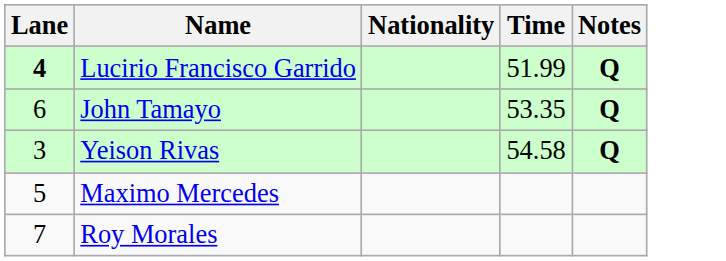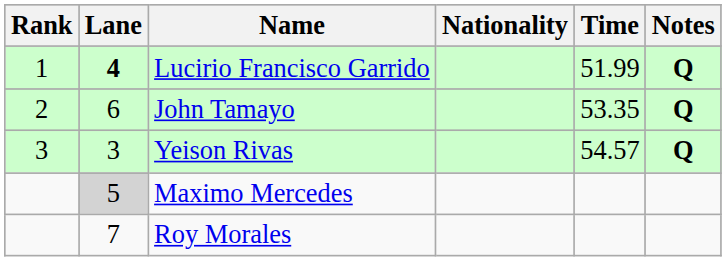+ column: Rank | 1 | 2 | 3
Yeison Rivas | Time: 54.58 -> 54.57
Maximo Mercedes | Lane: no background -> lightgrey background
